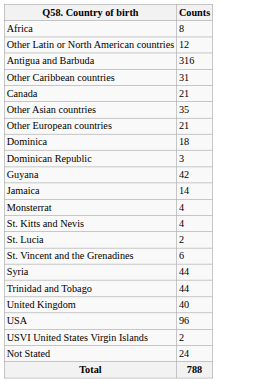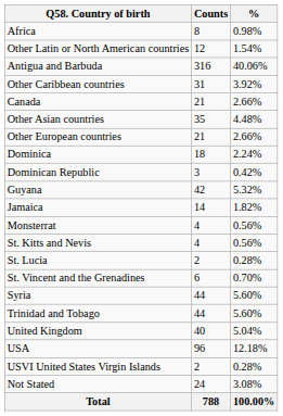+ column: % | 0.98% | 1.54% | 40.06% | 3.92% | 2.66% | 4.48% | 2.66% | 2.24% | 0.42% | 5.32% | 1.82% | 0.56% | 0.56% | 0.28% | 0.70% | 5.60% | 5.60% | 5.04% | 12.18% | 0.28% | 3.08% | 100.00%
